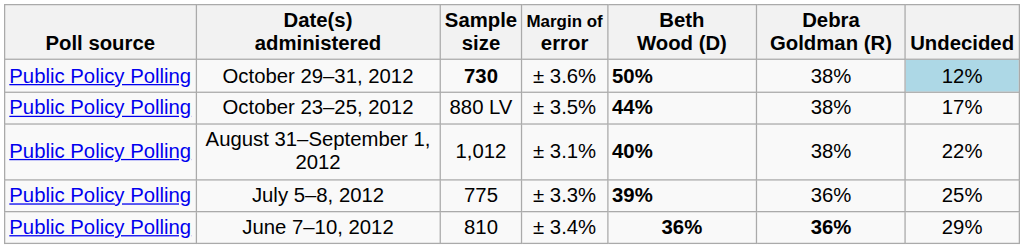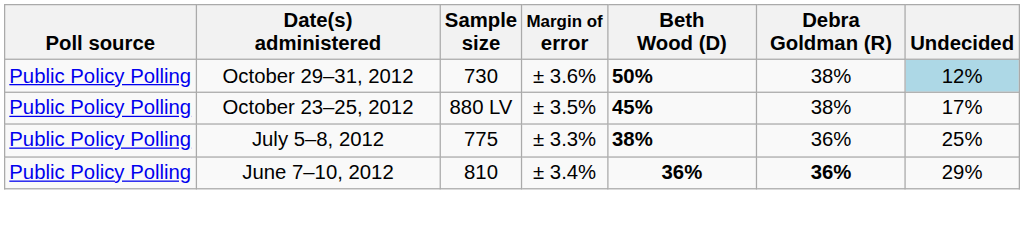October 29–31, 2012 | Sample size: bold -> normal
October 23–25, 2012 | Beth Wood (D): 44% -> 45%
- row: Public Policy Polling | August 31–September 1, 2012 | 1,012 | ± 3.1% | 40% | 38% | 22%
July 5–8, 2012 | Beth Wood (D): 39% -> 38%
